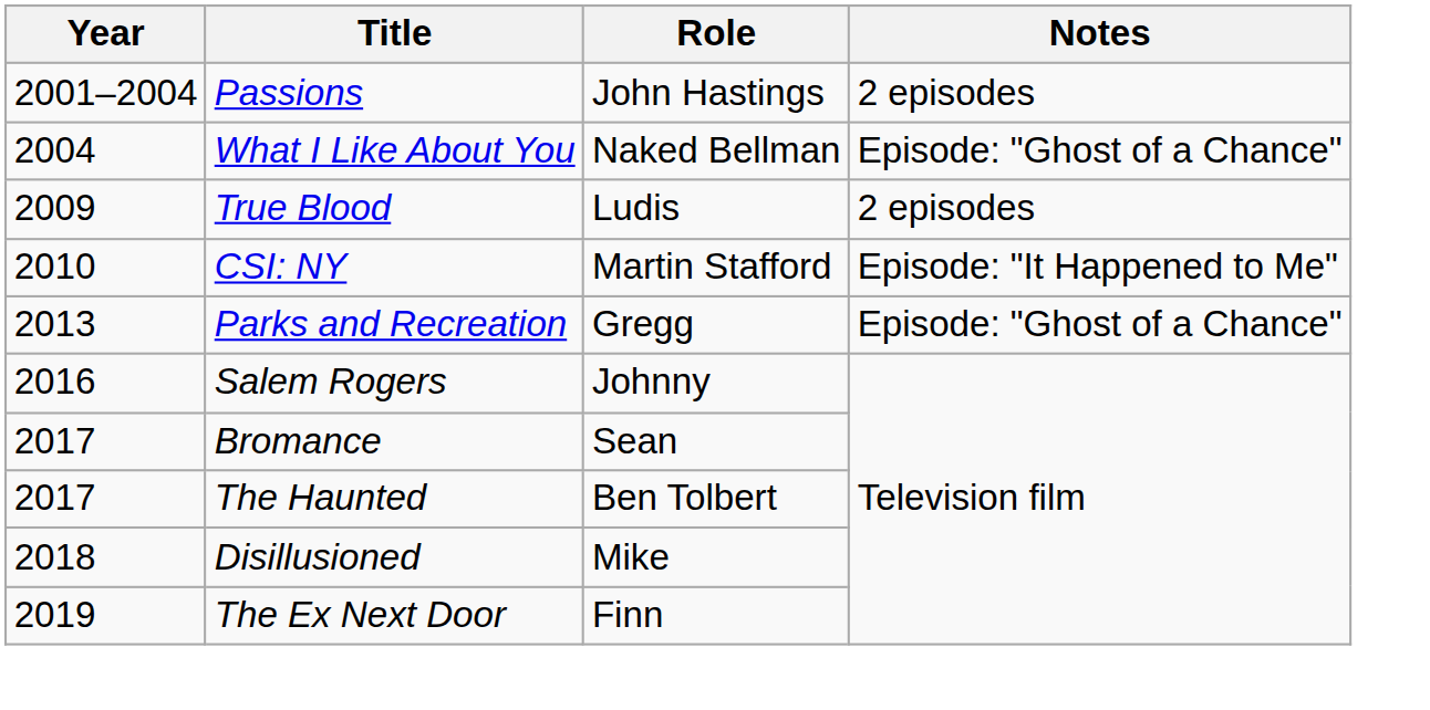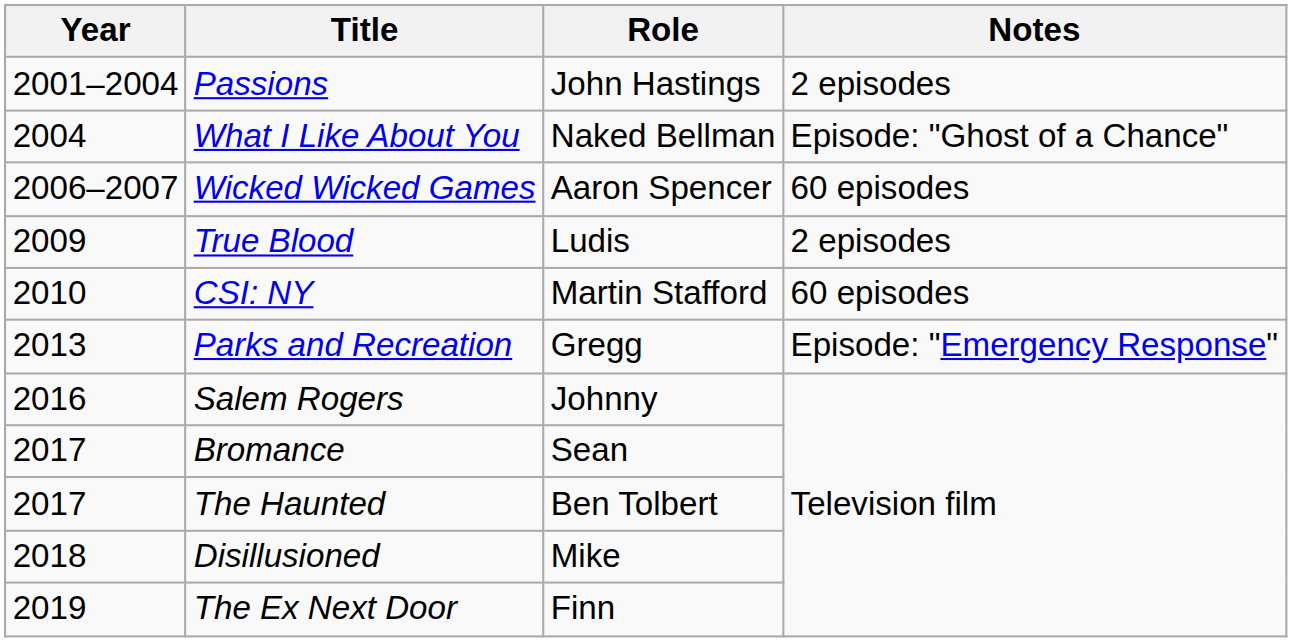+ row: 2006–2007 | Wicked Wicked Games | Aaron Spencer | 60 episodes
CSI: NY | Notes: Episode: "It Happened to Me" -> 60 episodes
Parks and Recreation | Notes: Episode: "Ghost of a Chance" -> Episode: "Emergency Response"
